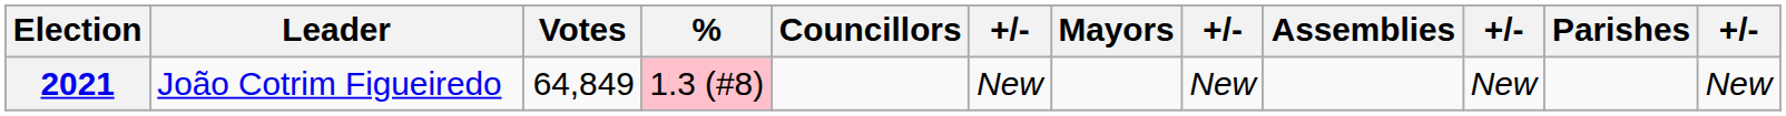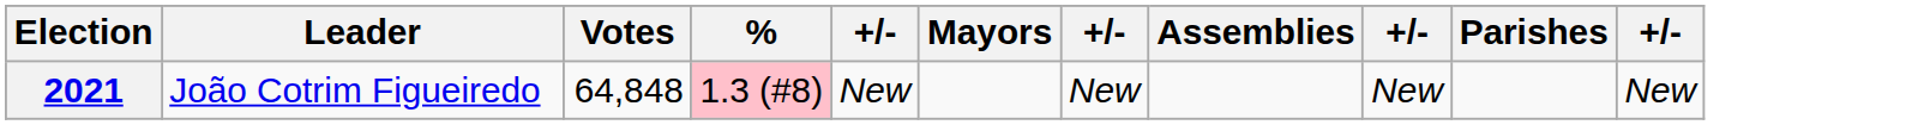- column: Councillors
2021 | Votes: 64,849 -> 64,848
